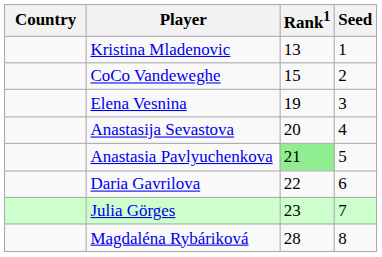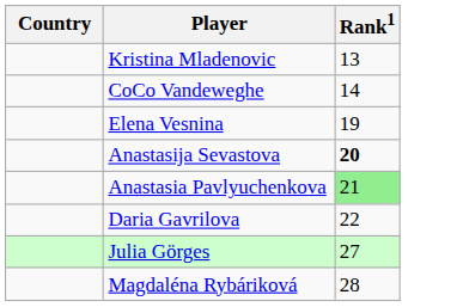- column: Seed | 1 | 2 | 3 | 4 | 5 | 6 | 7 | 8
CoCo Vandeweghe | Rank1: 15 -> 14
Anastasija Sevastova | Rank1: normal -> bold
Julia Görges | Rank1: 23 -> 27
